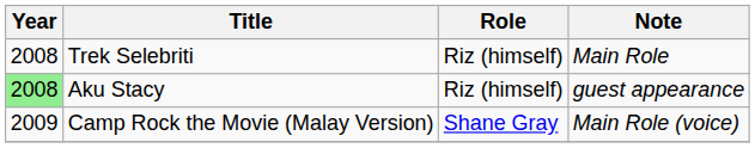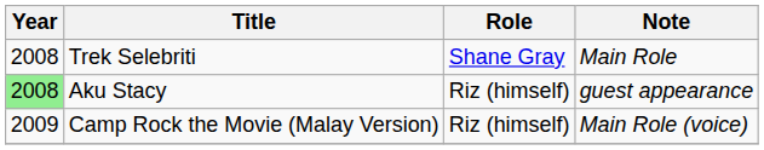Trek Selebriti | Role: Riz (himself) -> Shane Gray
Camp Rock the Movie (Malay Version) | Role: Shane Gray -> Riz (himself)
